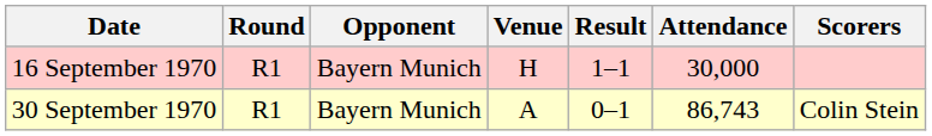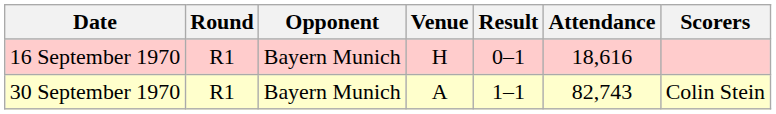16 September 1970 | Result: 1–1 -> 0–1
16 September 1970 | Attendance: 30,000 -> 18,616
30 September 1970 | Result: 0–1 -> 1–1
30 September 1970 | Attendance: 86,743 -> 82,743
